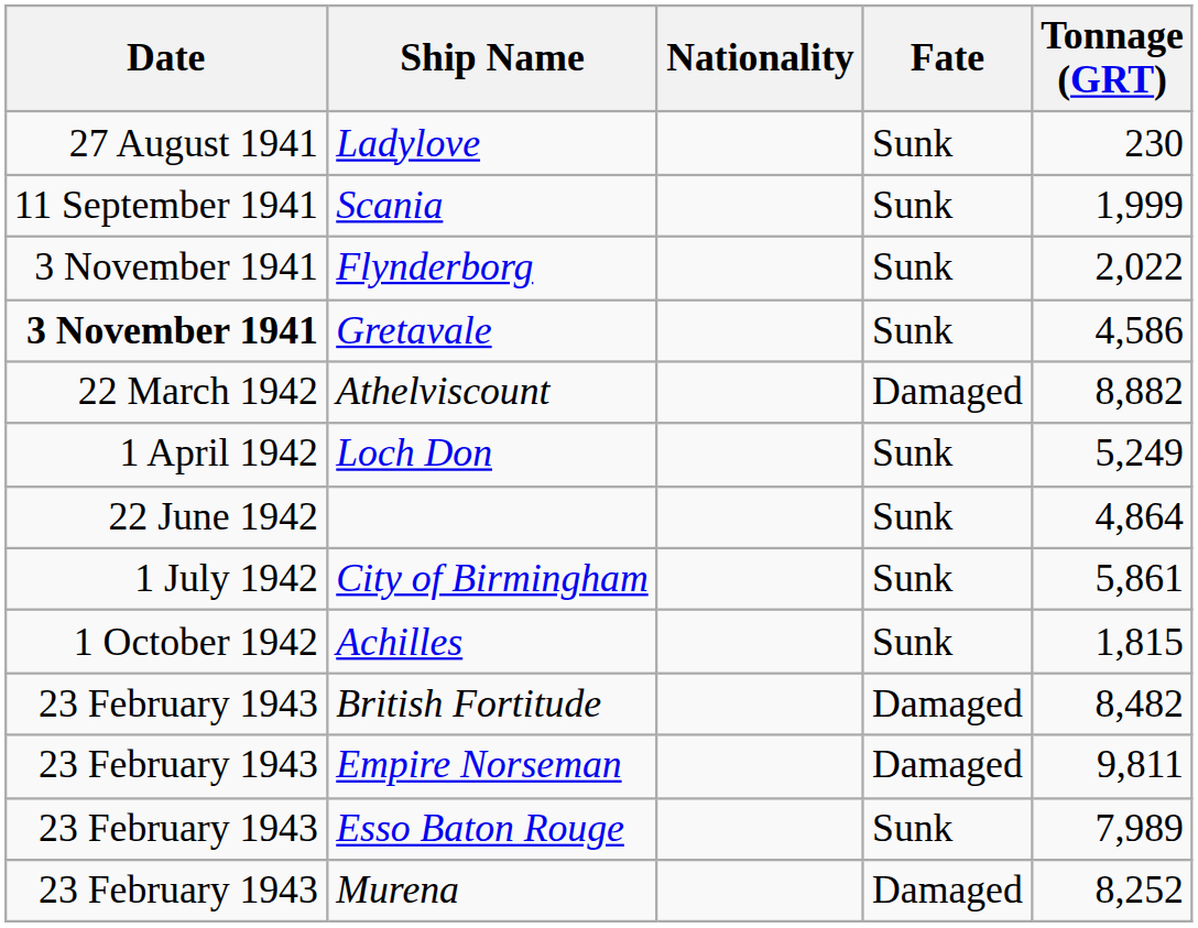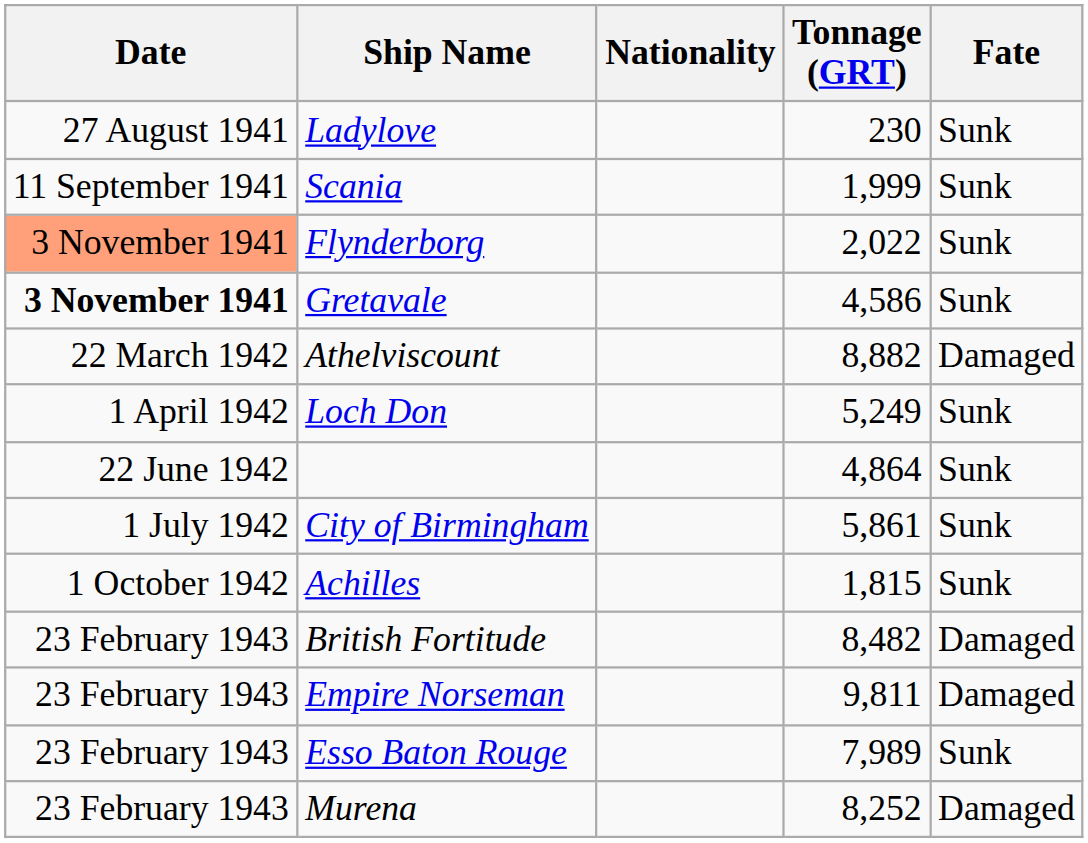columns swapped: Tonnage (GRT) <-> Fate
Flynderborg | Date: no background -> lightsalmon background
